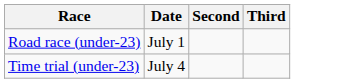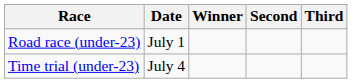+ column: Winner
